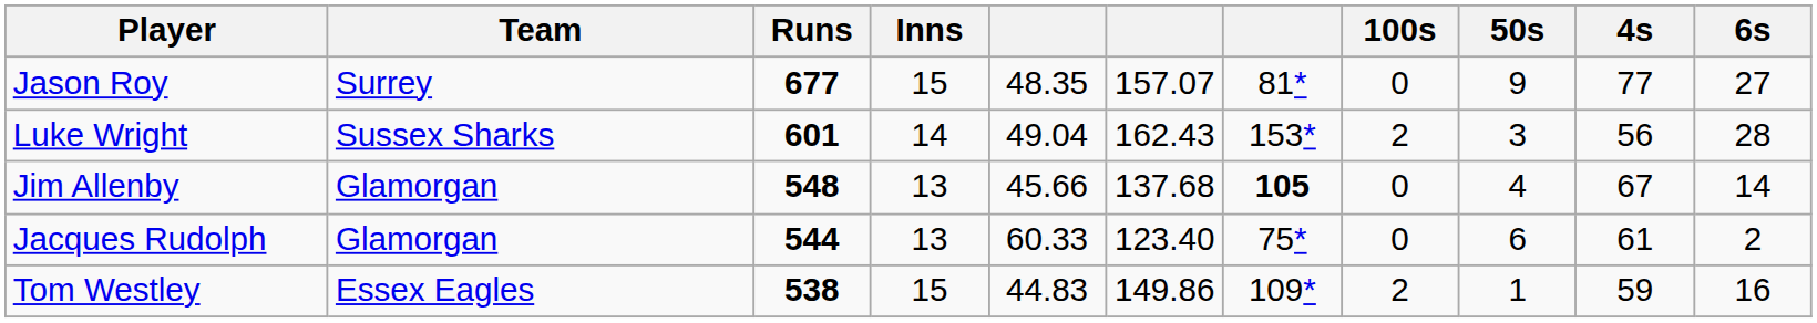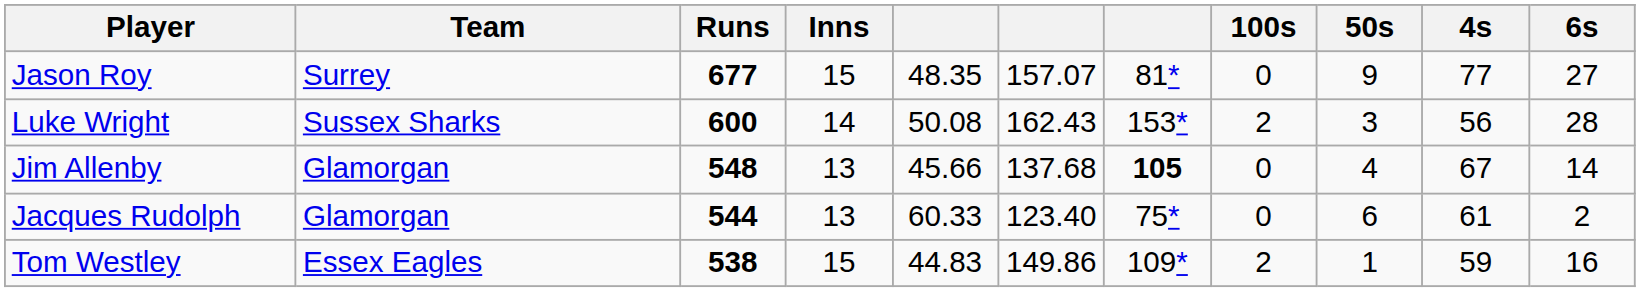Luke Wright | Runs: 601 -> 600
Luke Wright | column 5: 49.04 -> 50.08
